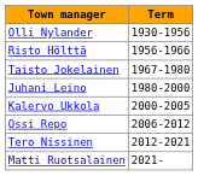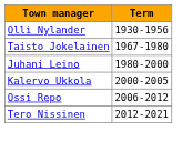- row: Risto Hölttä | 1956-1966
- row: Matti Ruotsalainen | 2021-
